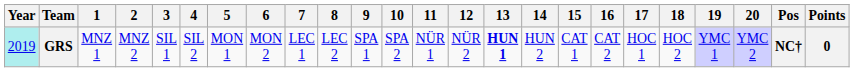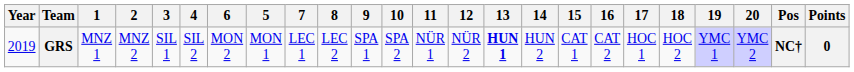columns swapped: 5 <-> 6
GRS | Year: paleturquoise background -> no background
